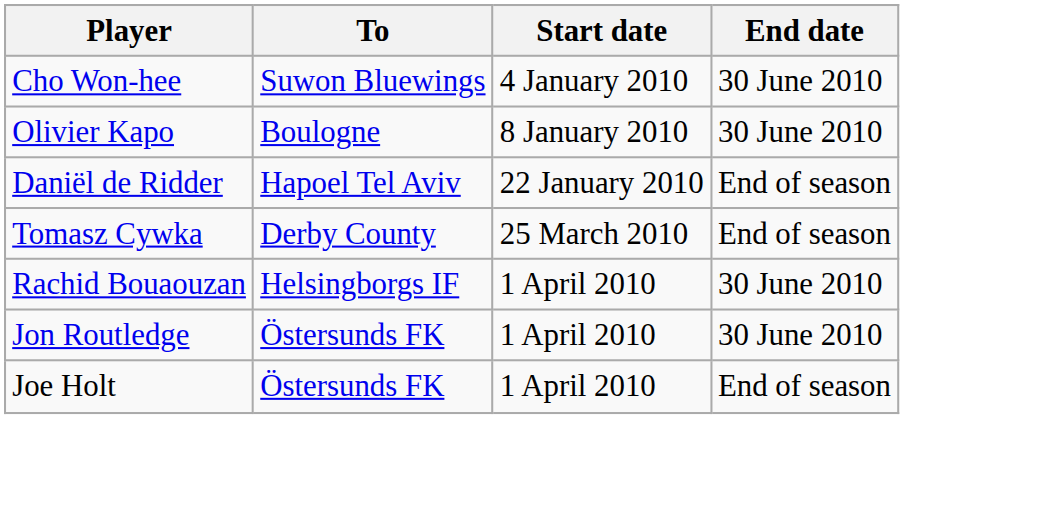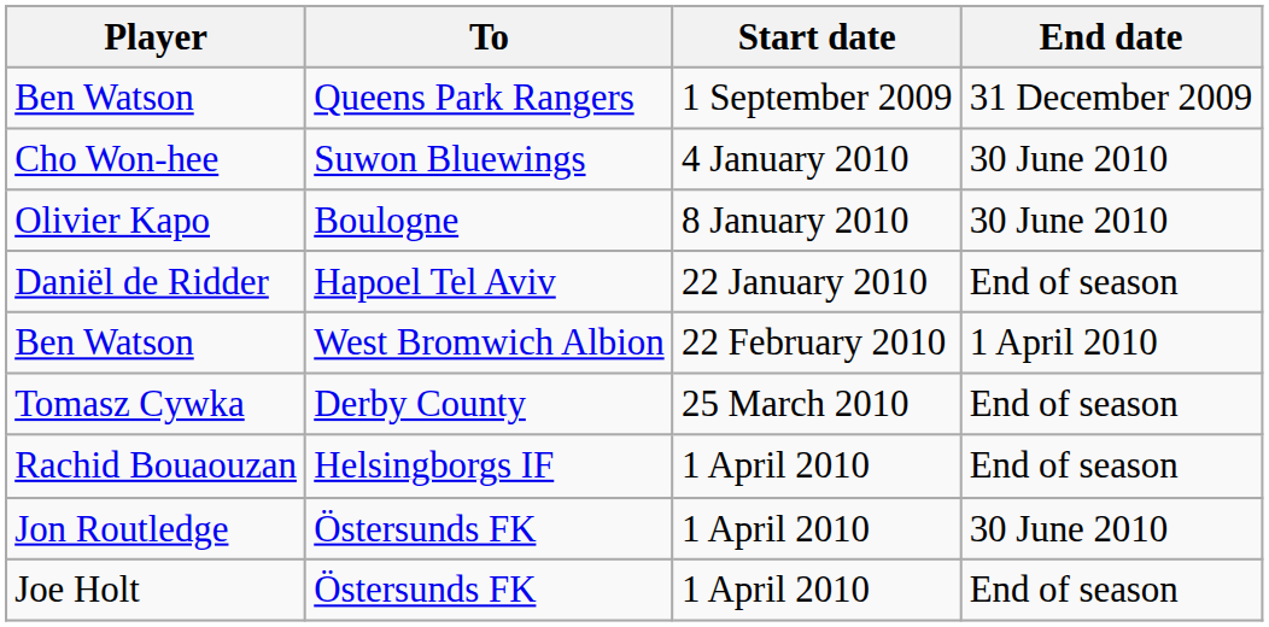+ row: Ben Watson | Queens Park Rangers | 1 September 2009 | 31 December 2009
+ row: Ben Watson | West Bromwich Albion | 22 February 2010 | 1 April 2010
Rachid Bouaouzan | End date: 30 June 2010 -> End of season
